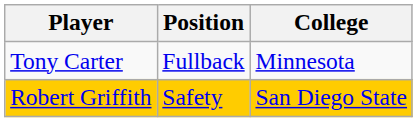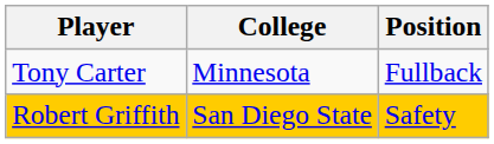columns swapped: Position <-> College
